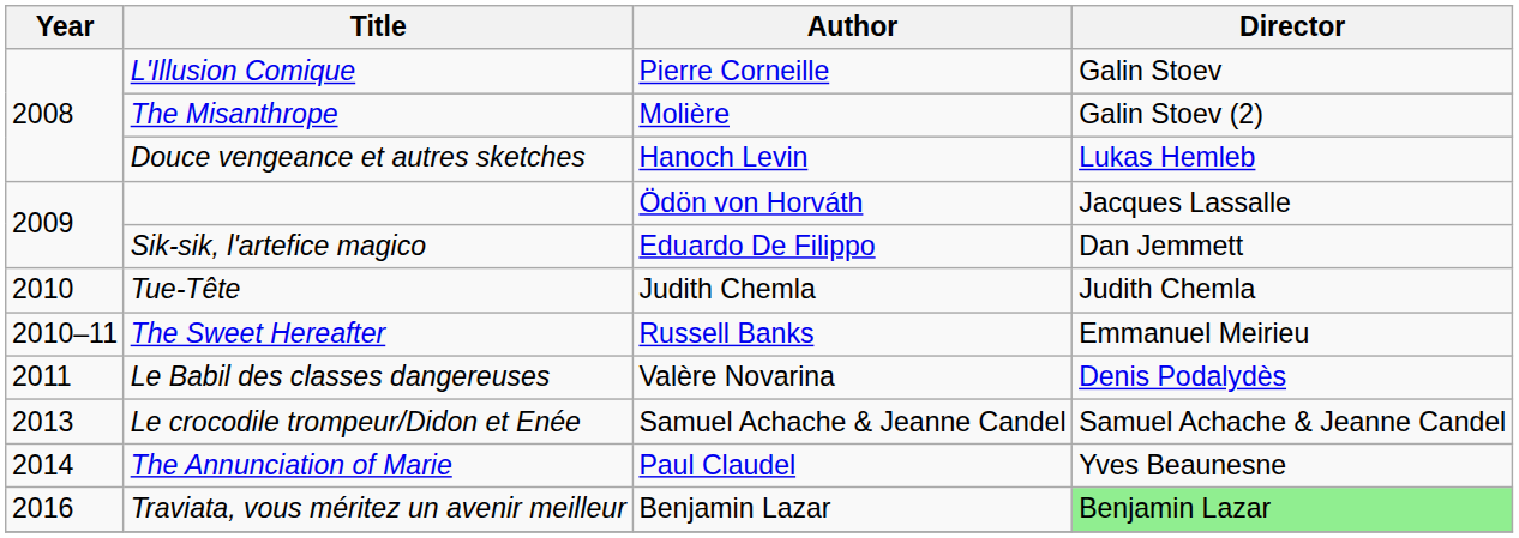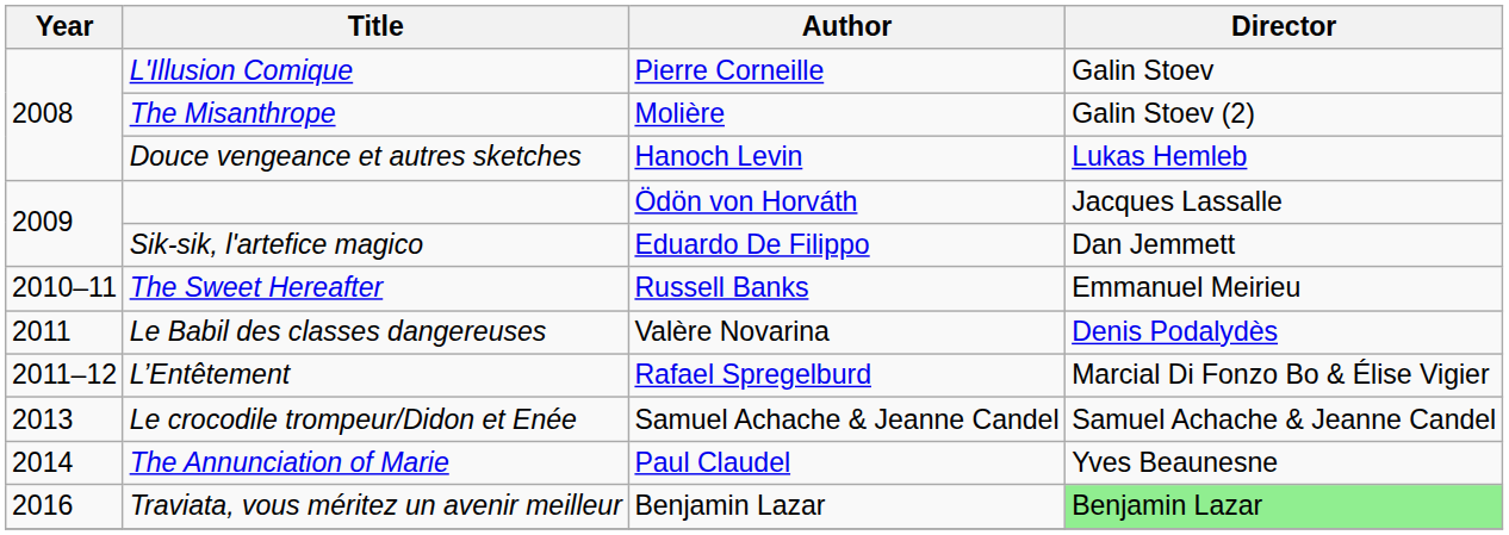- row: 2010 | Tue-Tête | Judith Chemla | Judith Chemla
+ row: 2011–12 | L’Entêtement | Rafael Spregelburd | Marcial Di Fonzo Bo & Élise Vigier
